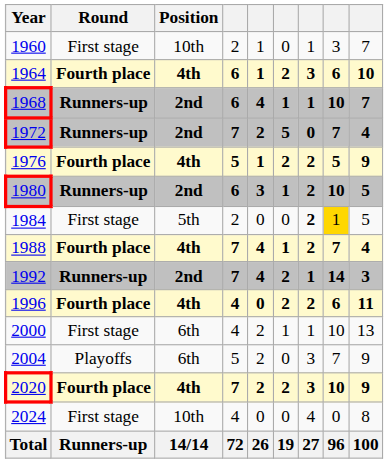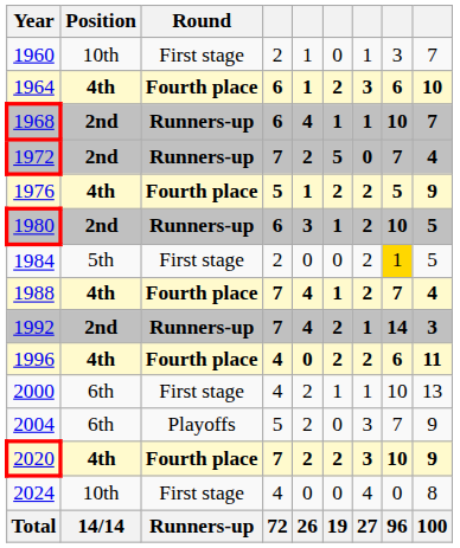columns swapped: Round <-> Position
1984 | column 7: bold -> normal
